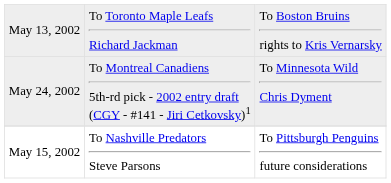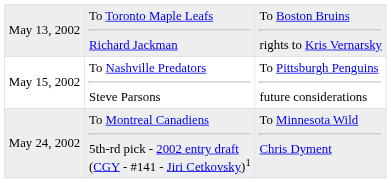rows swapped: May 15, 2002 <-> May 24, 2002
